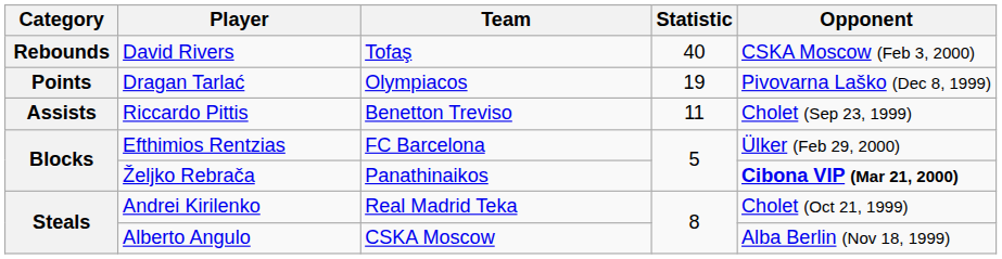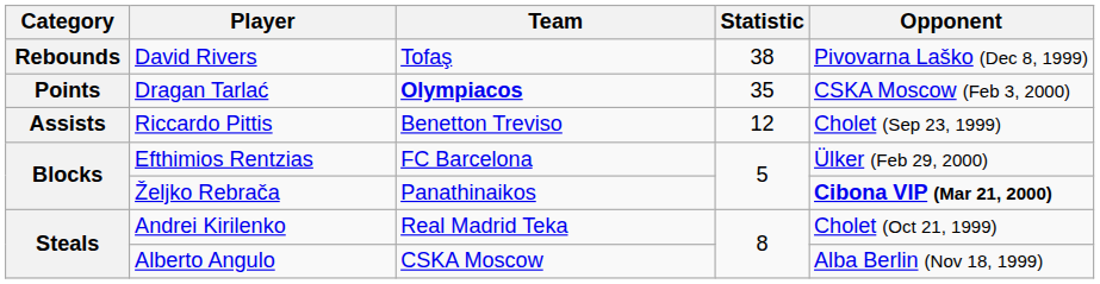David Rivers | Statistic: 40 -> 38
David Rivers | Opponent: CSKA Moscow (Feb 3, 2000) -> Pivovarna Laško (Dec 8, 1999)
Dragan Tarlać | Team: normal -> bold
Dragan Tarlać | Statistic: 19 -> 35
Dragan Tarlać | Opponent: Pivovarna Laško (Dec 8, 1999) -> CSKA Moscow (Feb 3, 2000)
Riccardo Pittis | Statistic: 11 -> 12
